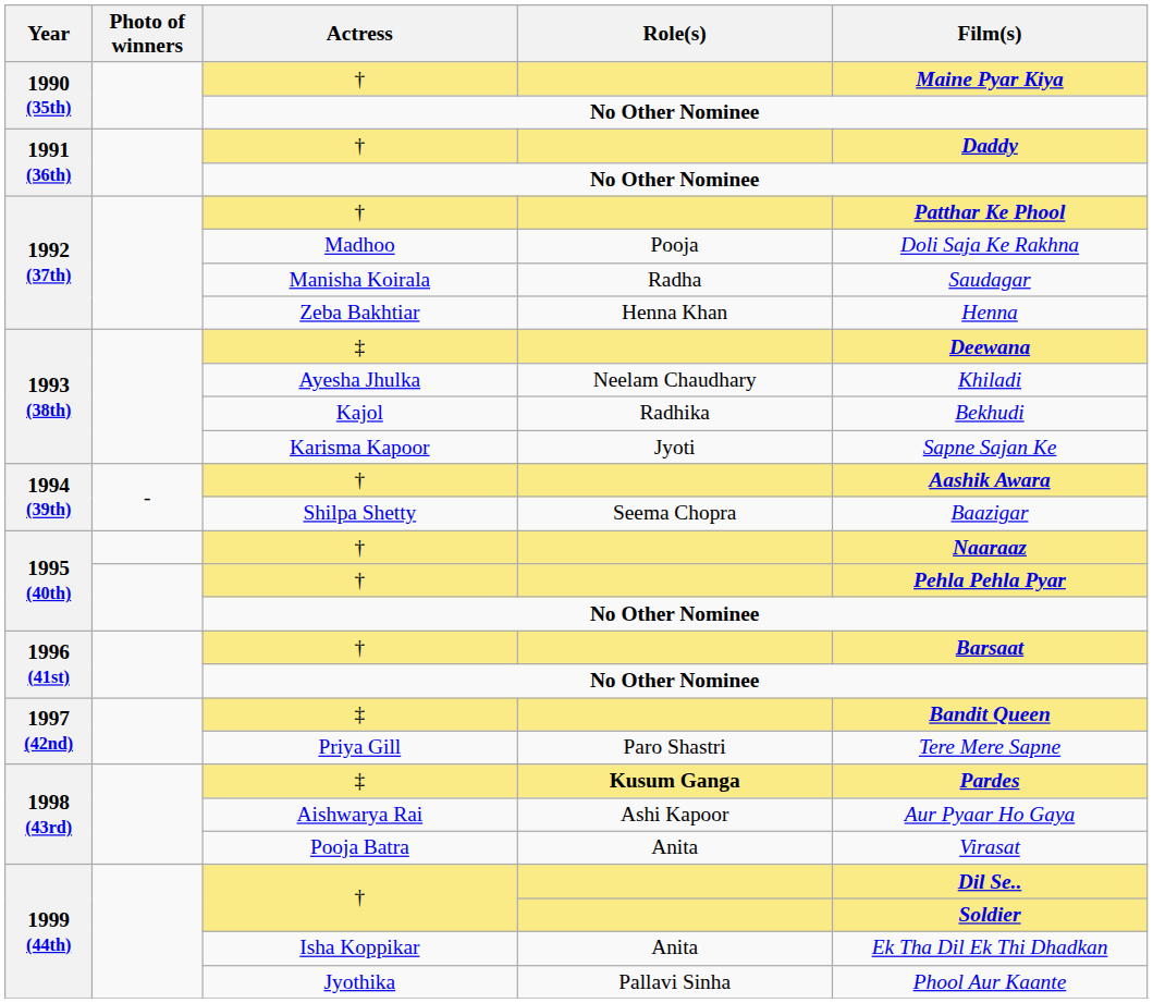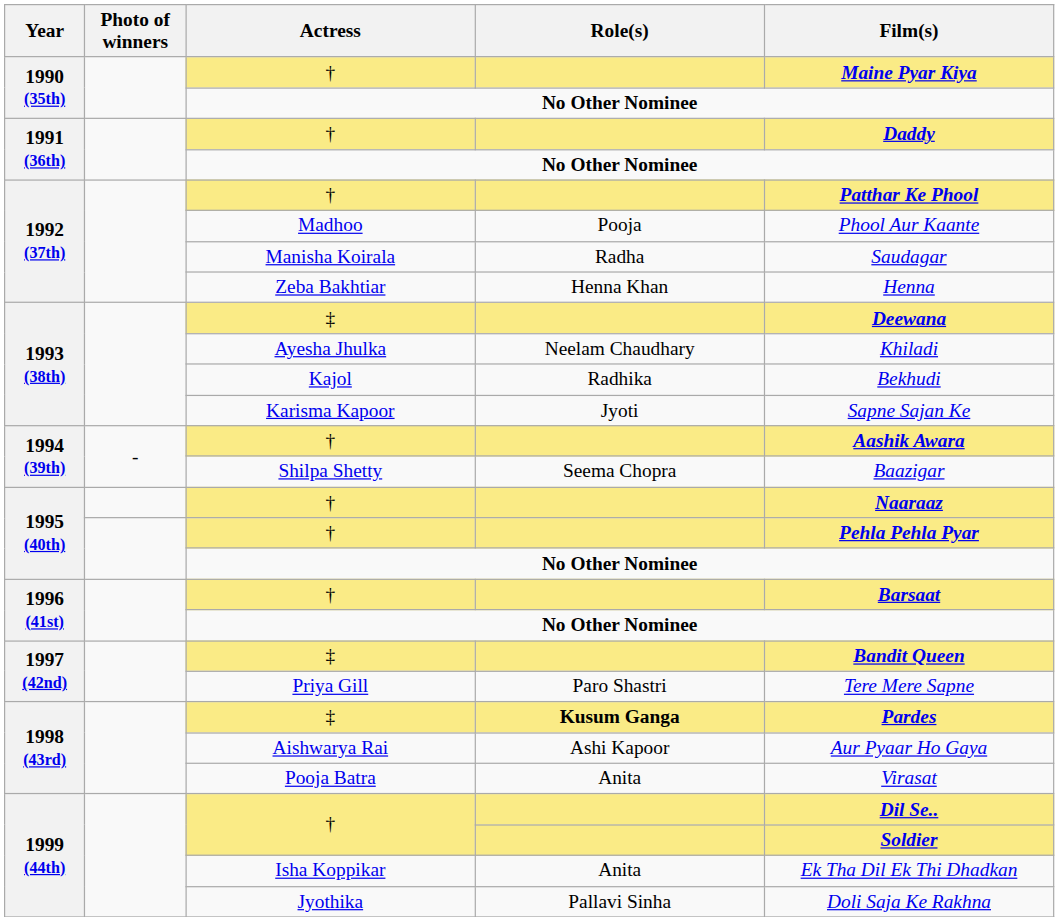Madhoo | Film(s): Doli Saja Ke Rakhna -> Phool Aur Kaante
Jyothika | Film(s): Phool Aur Kaante -> Doli Saja Ke Rakhna
